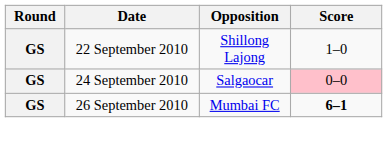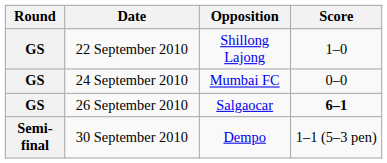24 September 2010 | Opposition: Salgaocar -> Mumbai FC
24 September 2010 | Score: pink background -> no background
26 September 2010 | Opposition: Mumbai FC -> Salgaocar
+ row: Semi-final | 30 September 2010 | Dempo | 1–1 (5–3 pen)
